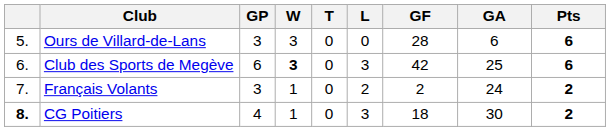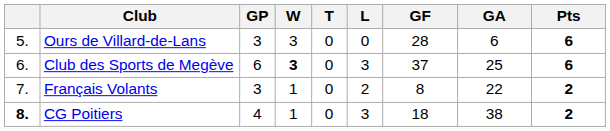Club des Sports de Megève | GF: 42 -> 37
Français Volants | GF: 2 -> 8
Français Volants | GA: 24 -> 22
CG Poitiers | GA: 30 -> 38
